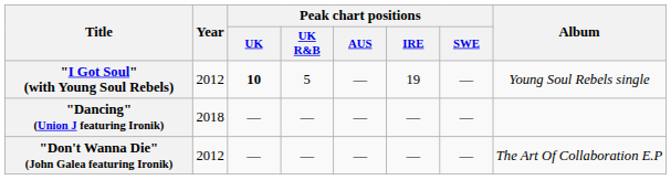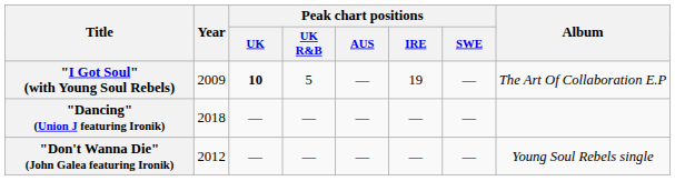"I Got Soul" (with Young Soul Rebels) | Year: 2012 -> 2009
"I Got Soul" (with Young Soul Rebels) | Album: Young Soul Rebels single -> The Art Of Collaboration E.P
"Don't Wanna Die" (John Galea featuring Ironik) | Album: The Art Of Collaboration E.P -> Young Soul Rebels single
